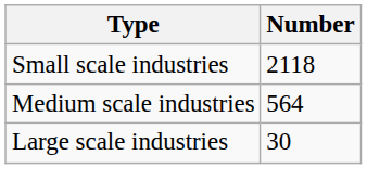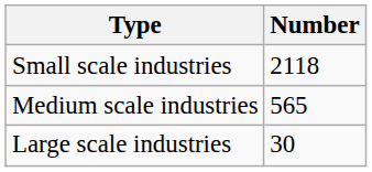Medium scale industries | Number: 564 -> 565
